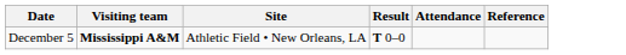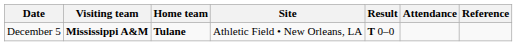+ column: Home team | Tulane
